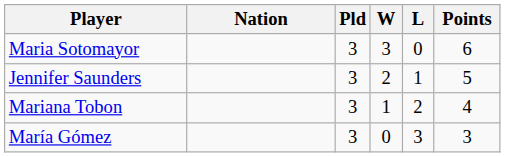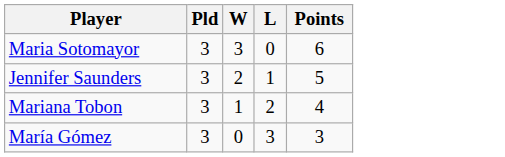- column: Nation
